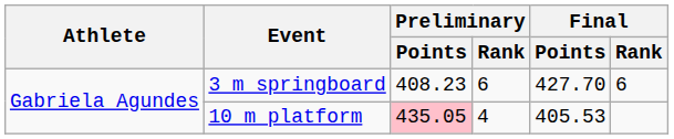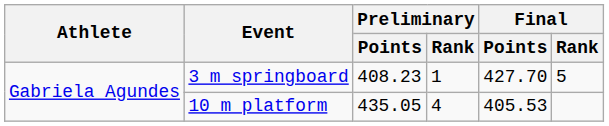3 m springboard | Preliminary / Rank: 6 -> 1
3 m springboard | Final / Rank: 6 -> 5
10 m platform | Preliminary / Points: pink background -> no background
